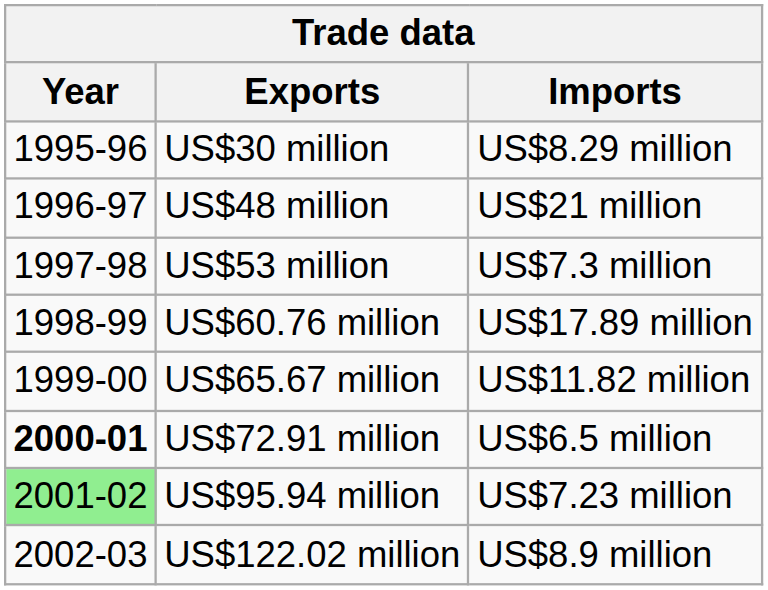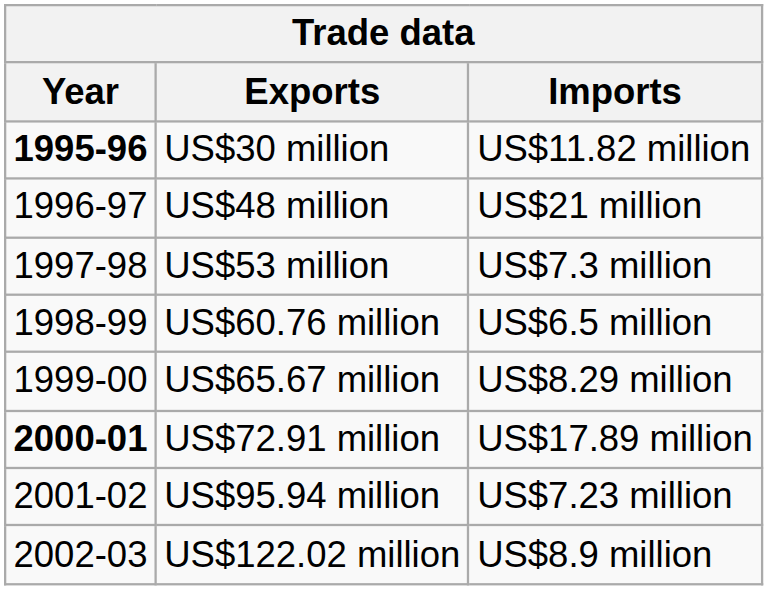US$30 million | Year: normal -> bold
US$30 million | Imports: US$8.29 million -> US$11.82 million
US$60.76 million | Imports: US$17.89 million -> US$6.5 million
US$65.67 million | Imports: US$11.82 million -> US$8.29 million
US$72.91 million | Imports: US$6.5 million -> US$17.89 million
US$95.94 million | Year: lightgreen background -> no background
